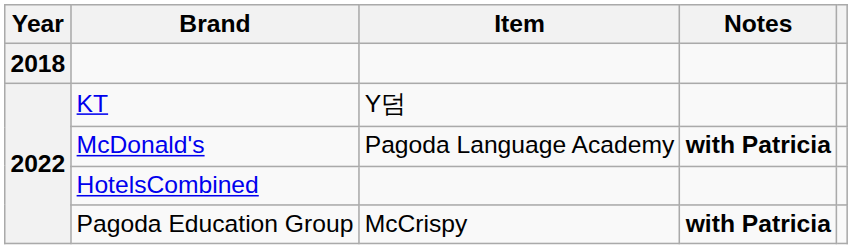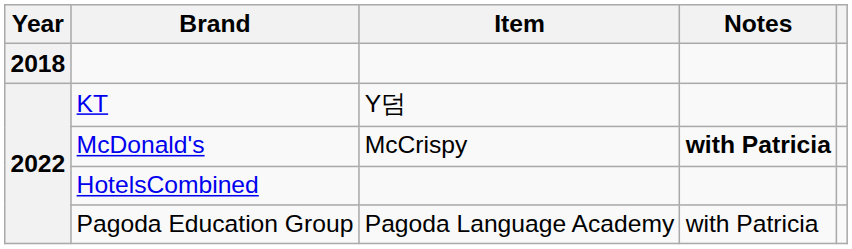McDonald's | Item: Pagoda Language Academy -> McCrispy
Pagoda Education Group | Item: McCrispy -> Pagoda Language Academy
Pagoda Education Group | Notes: bold -> normal
